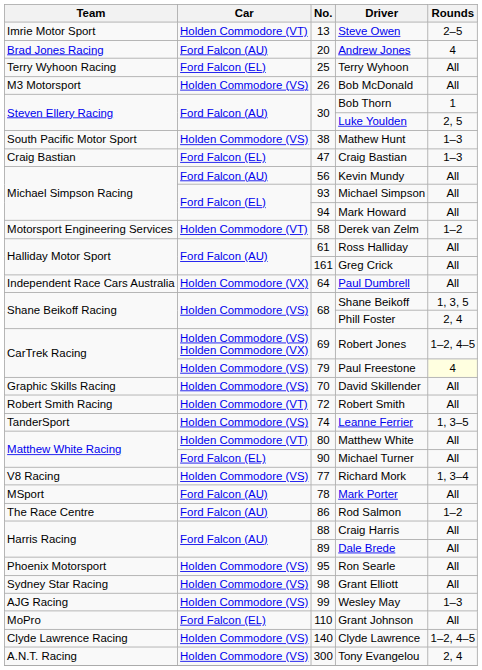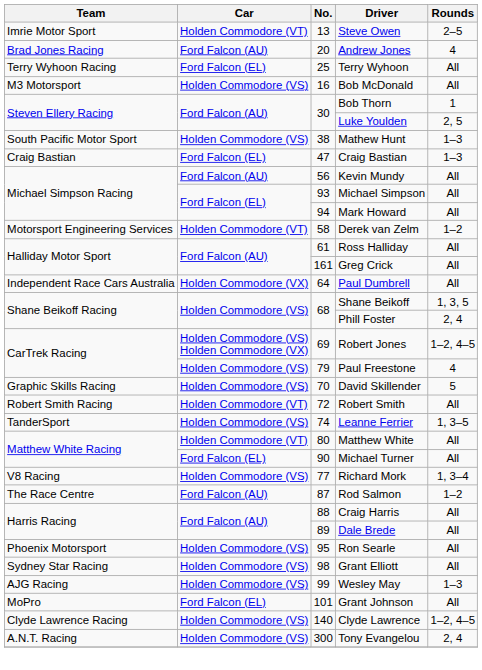Bob McDonald | No.: 26 -> 16
Paul Freestone | Rounds: lightyellow background -> no background
David Skillender | Rounds: All -> 5
- row: MSport | Ford Falcon (AU) | 78 | Mark Porter | All
Rod Salmon | No.: 86 -> 87
Grant Johnson | No.: 110 -> 101
